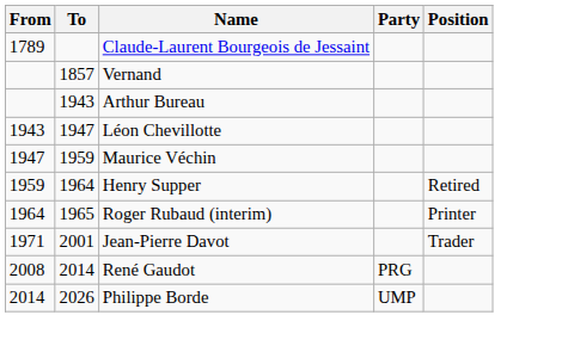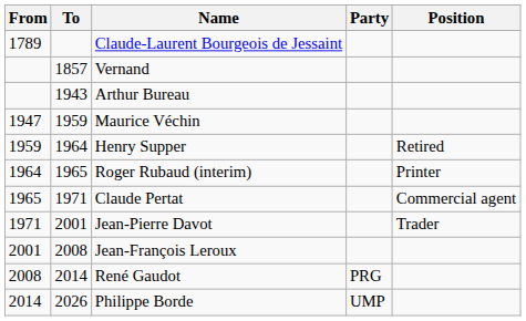- row: 1943 | 1947 | Léon Chevillotte
+ row: 1965 | 1971 | Claude Pertat | Commercial agent
+ row: 2001 | 2008 | Jean-François Leroux
